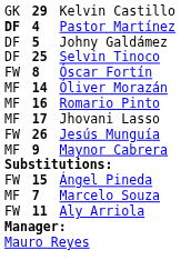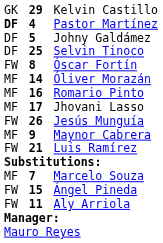+ row: FW | 21 | Luis Ramírez
rows swapped: Ángel Pineda <-> Marcelo Souza
